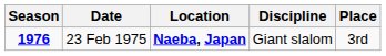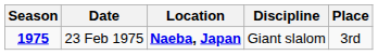23 Feb 1975 | Season: 1976 -> 1975
